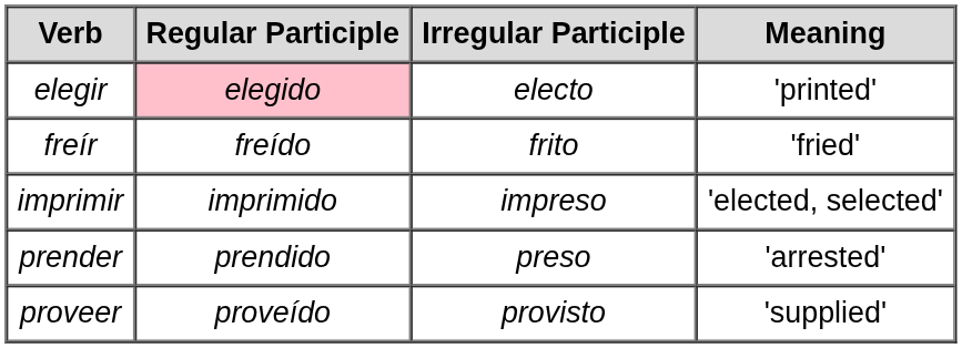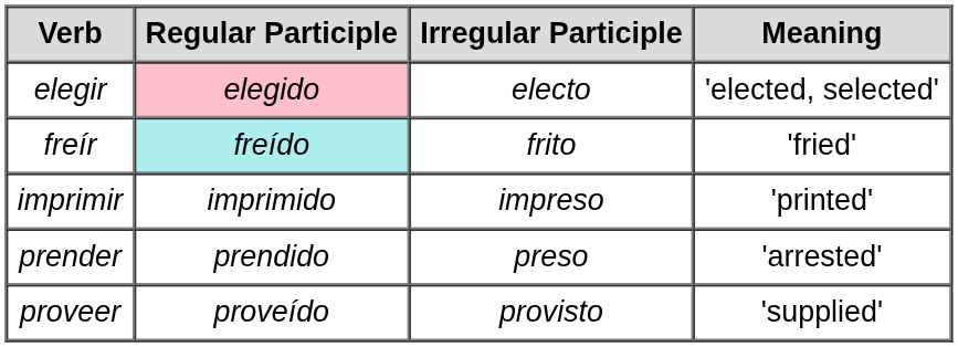elegir | Meaning: 'printed' -> 'elected, selected'
freír | Regular Participle: no background -> paleturquoise background
imprimir | Meaning: 'elected, selected' -> 'printed'
